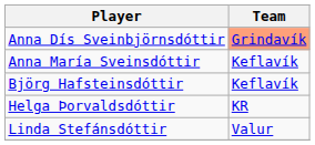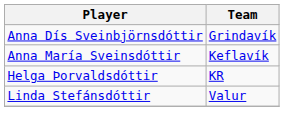Anna Dís Sveinbjörnsdóttir | Team: lightsalmon background -> no background
- row: Björg Hafsteinsdóttir | Keflavík
